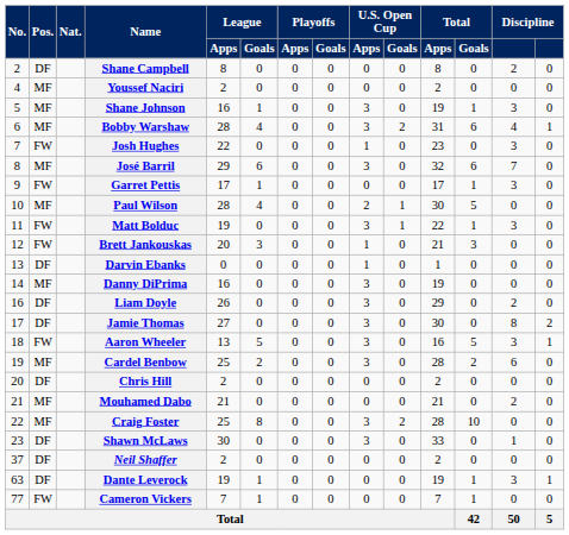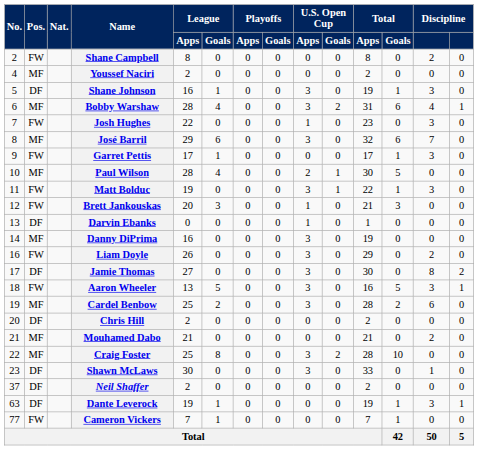Shane Campbell | Pos.: DF -> FW
Shane Johnson | Pos.: MF -> DF
Liam Doyle | Pos.: DF -> FW
